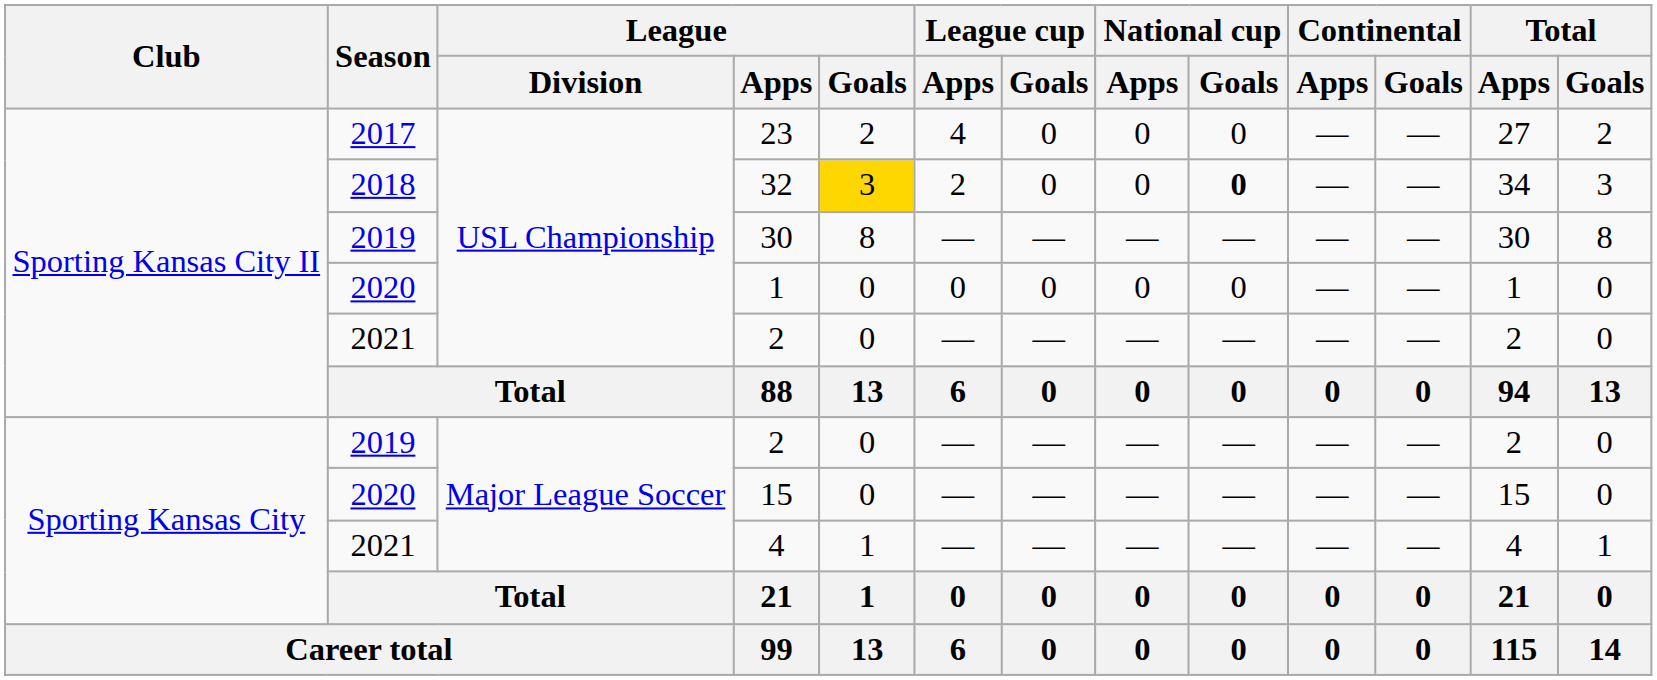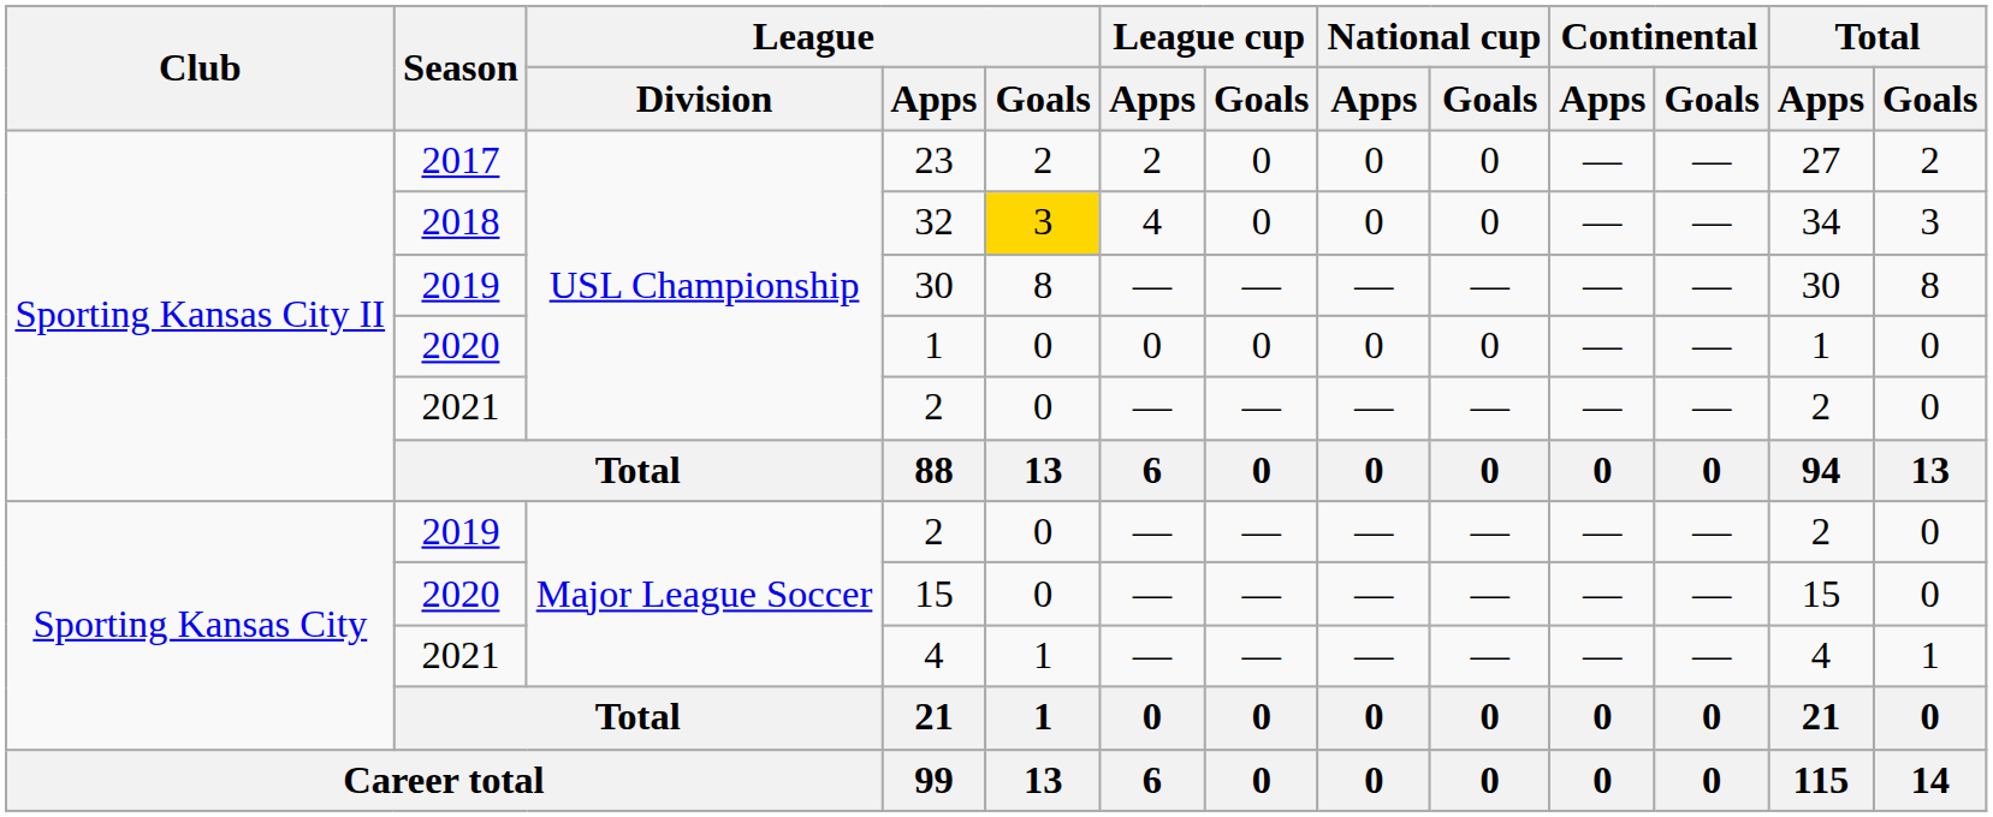23 | League cup / Apps: 4 -> 2
32 | League cup / Apps: 2 -> 4
32 | National cup / Goals: bold -> normal
